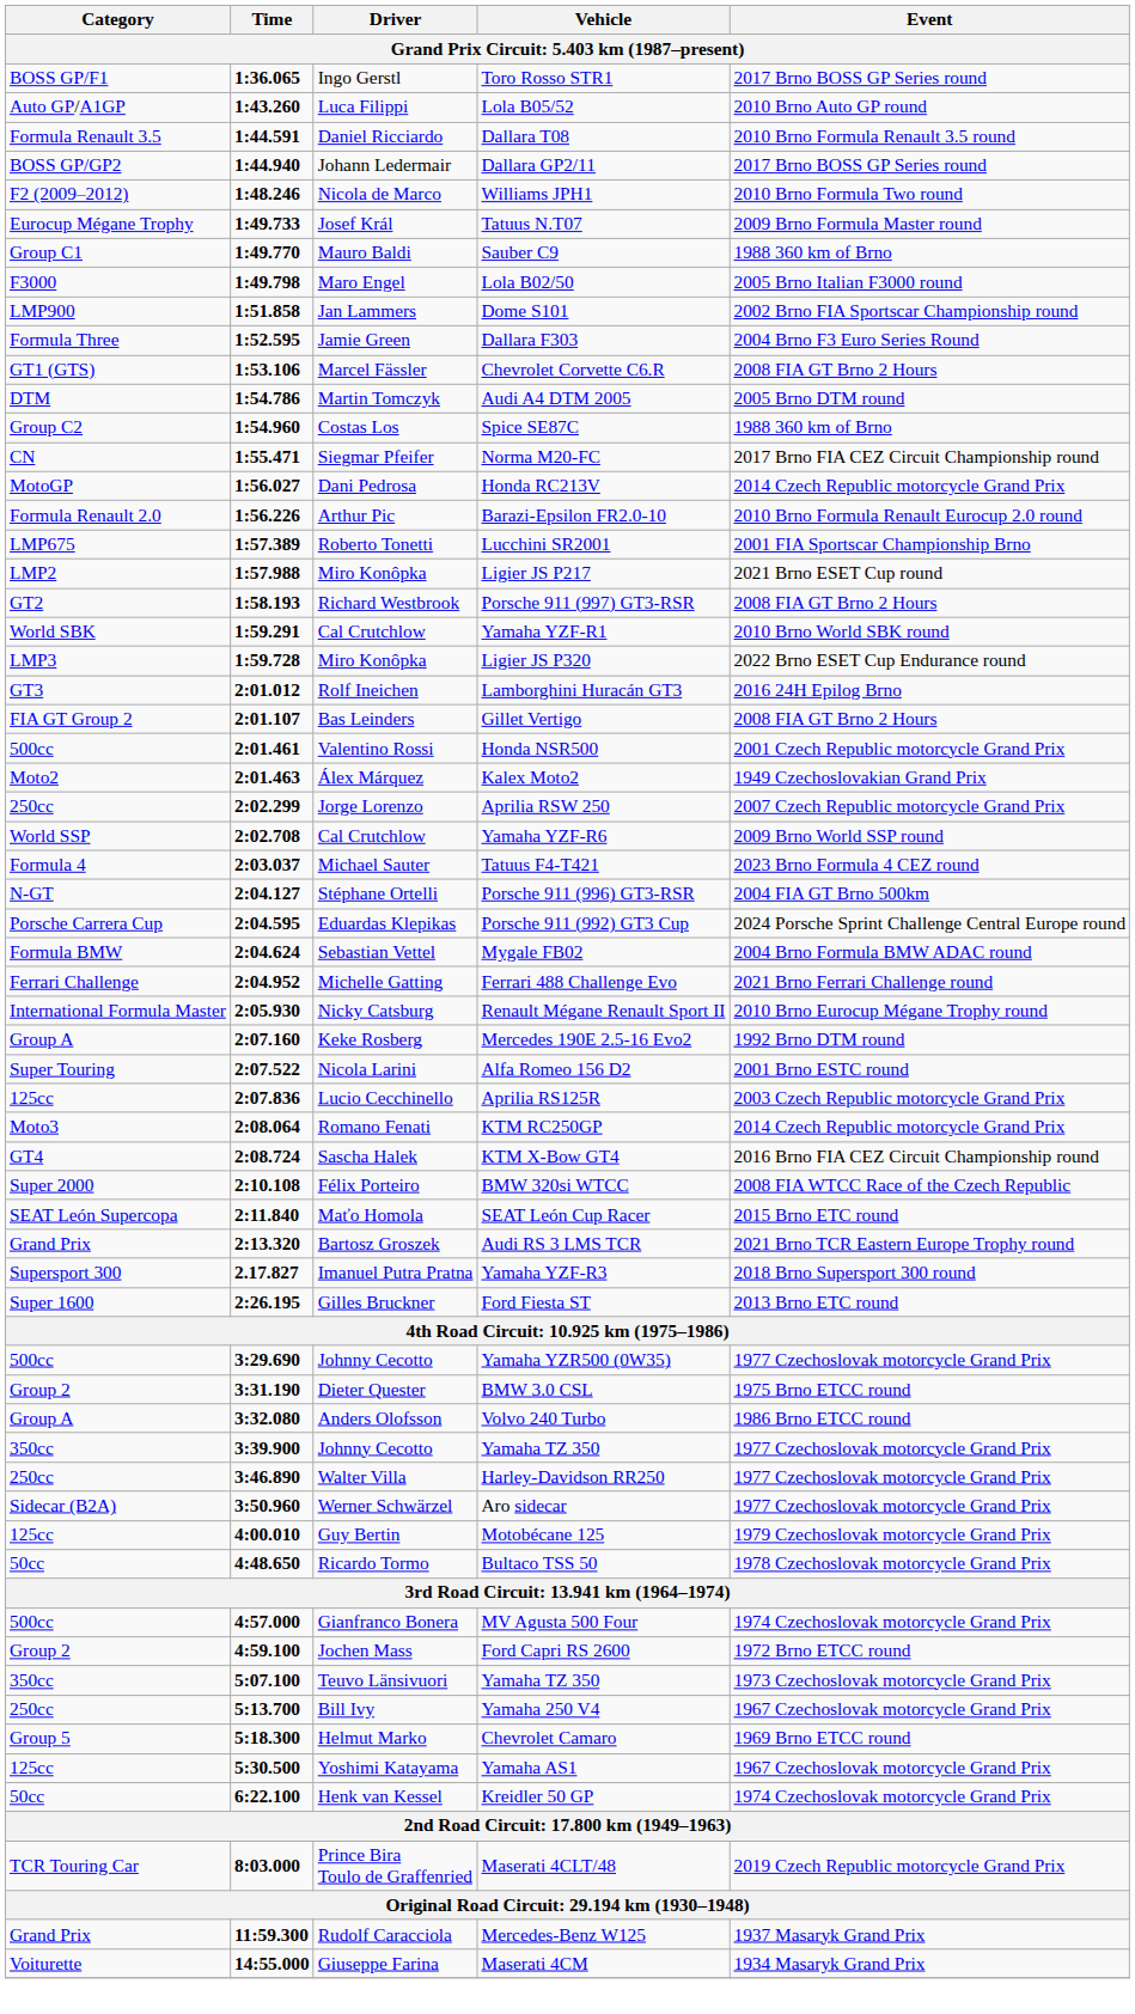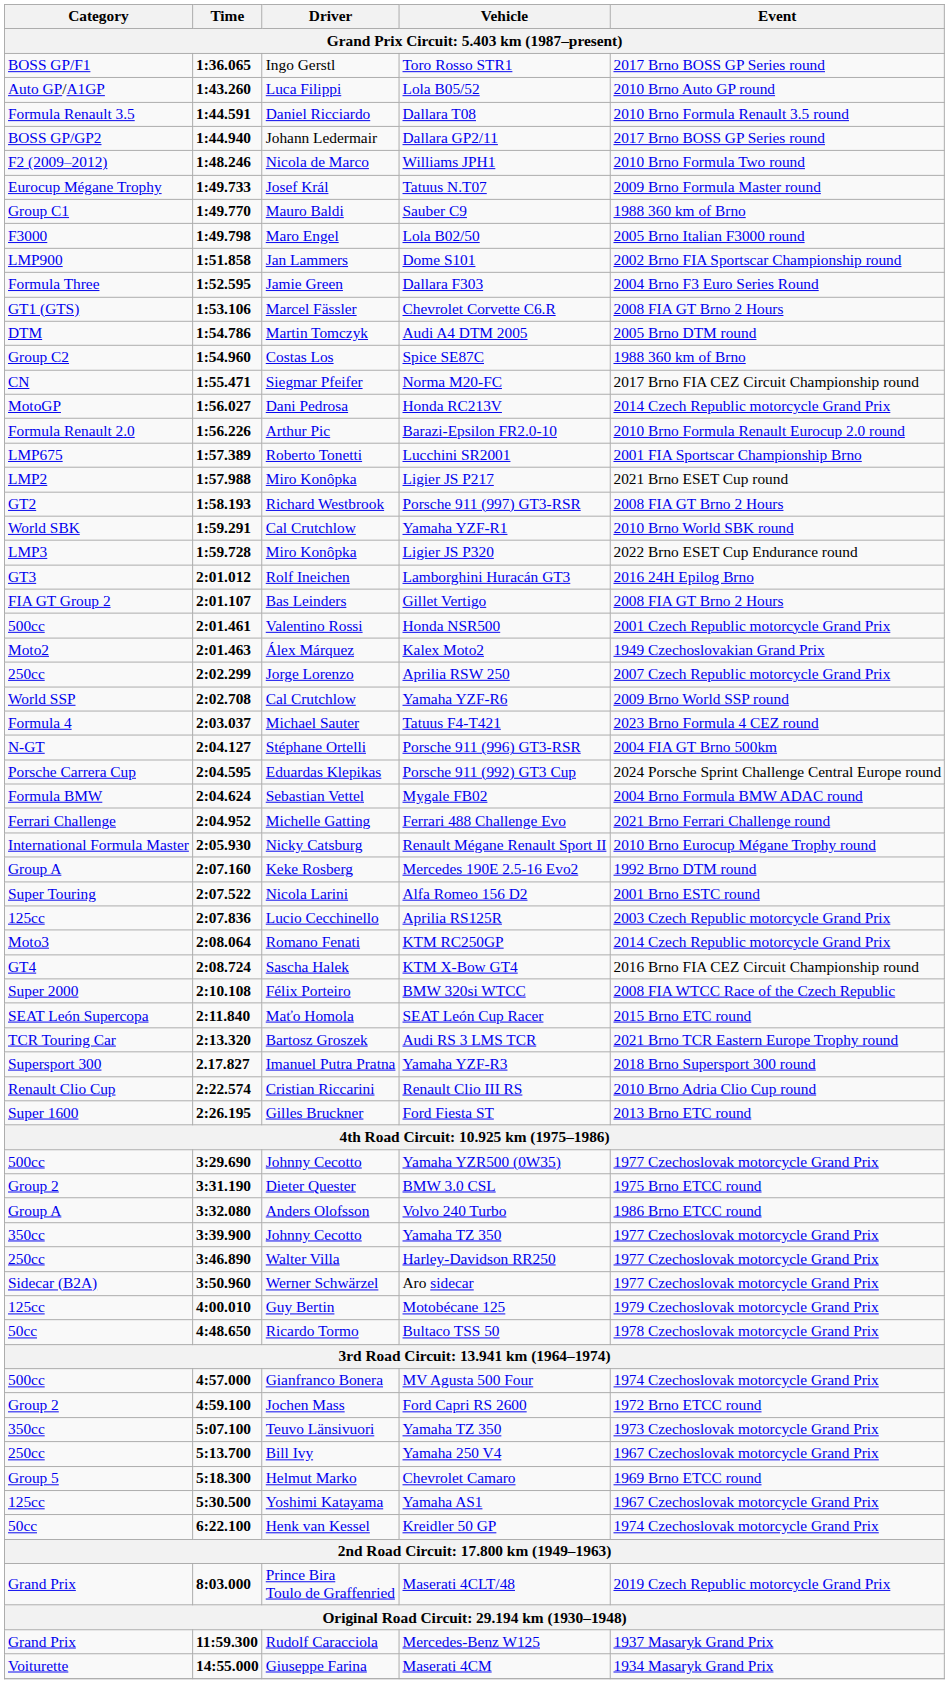Audi RS 3 LMS TCR | Category: Grand Prix -> TCR Touring Car
+ row: Renault Clio Cup | 2:22.574 | Cristian Riccarini | Renault Clio III RS | 2010 Brno Adria Clio Cup round
Maserati 4CLT/48 | Category: TCR Touring Car -> Grand Prix
